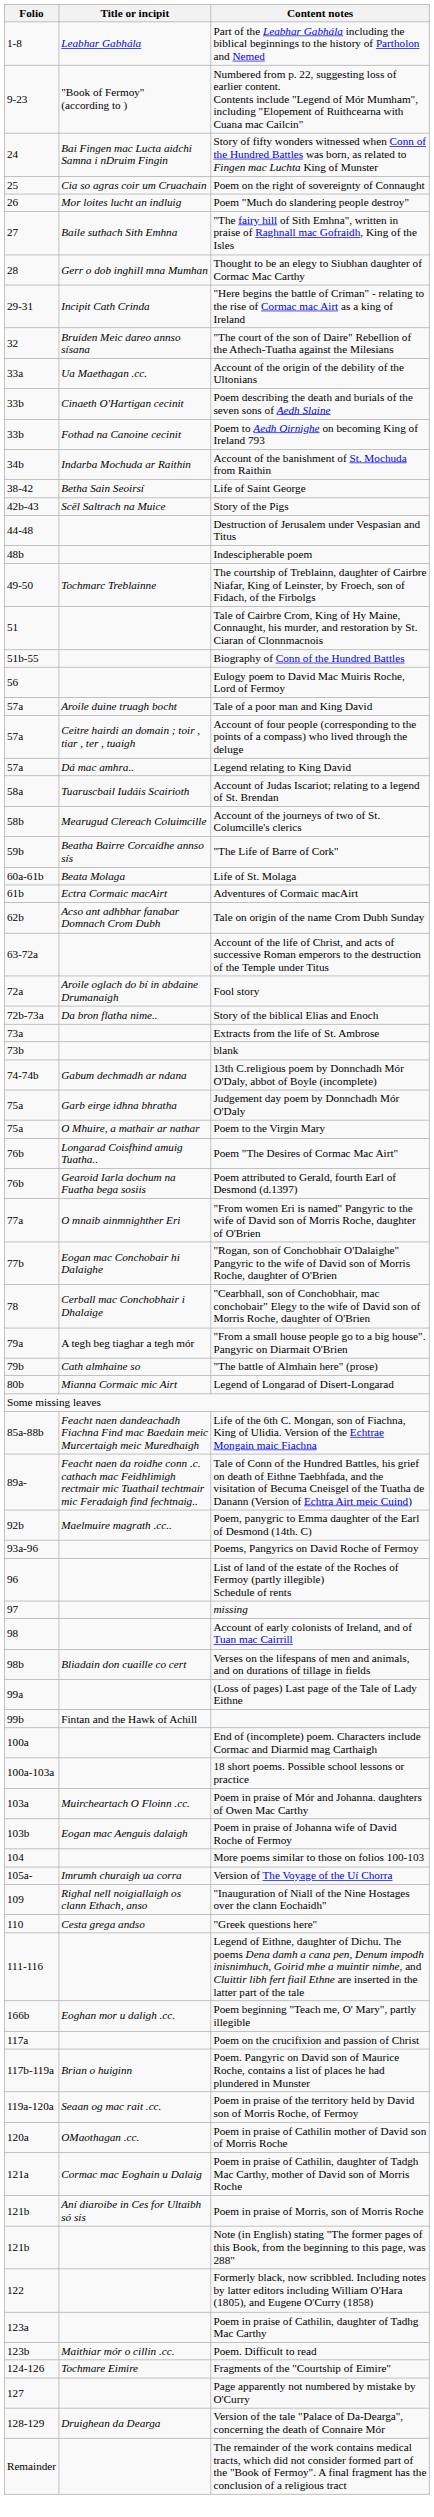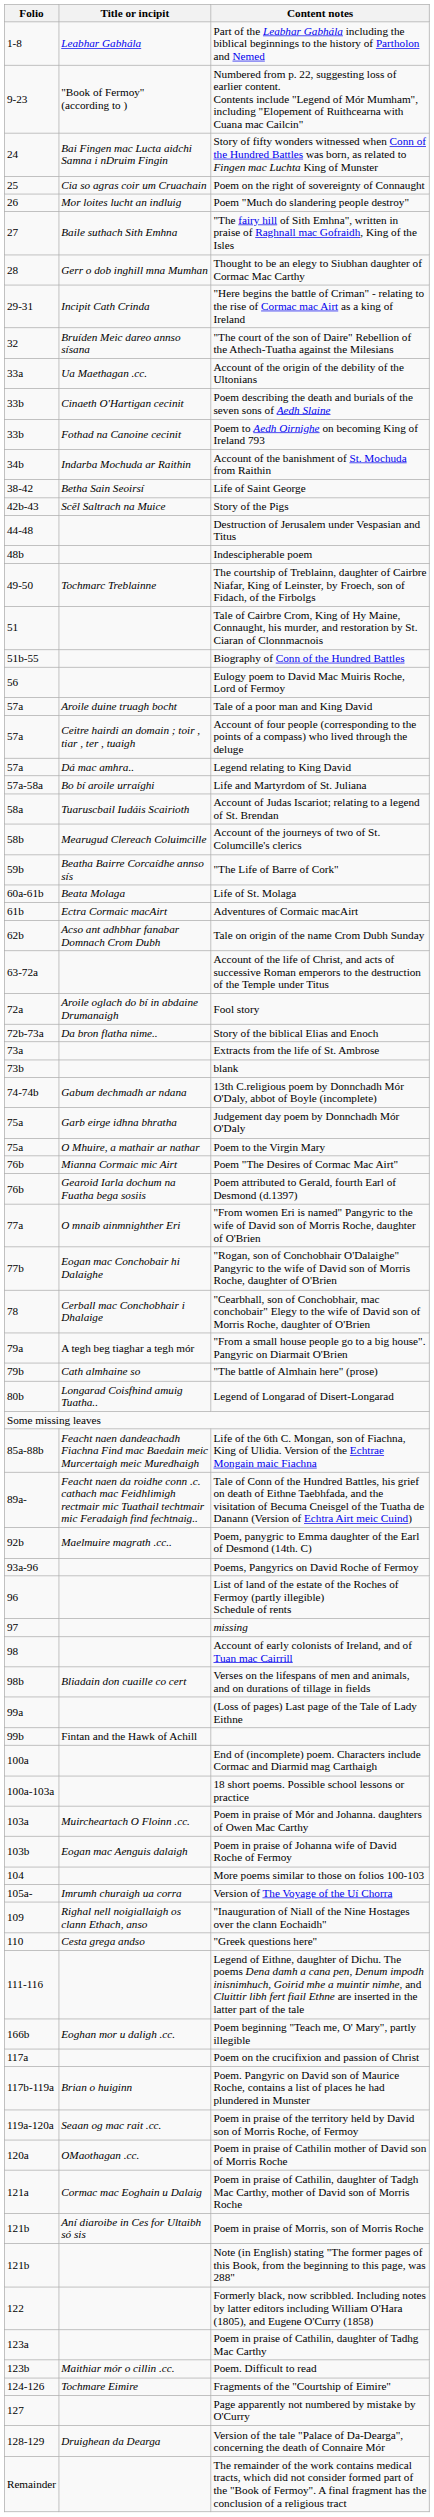+ row: 57a-58a | Bo bí aroile urraíghi | Life and Martyrdom of St. Juliana
Poem "The Desires of Cormac Mac Airt" | Title or incipit: Longarad Coisfhind amuig Tuatha.. -> Mianna Cormaic mic Airt
Legend of Longarad of Disert-Longarad | Title or incipit: Mianna Cormaic mic Airt -> Longarad Coisfhind amuig Tuatha..
